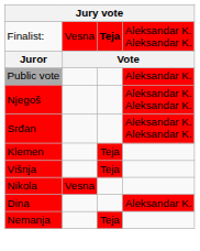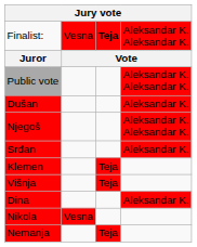Public vote | column 4: Aleksandar K. -> Aleksandar K. Aleksandar K.
+ row: Dušan | Aleksandar K.
Srđan | column 4: Aleksandar K. Aleksandar K. -> Aleksandar K.
rows swapped: Dina <-> Nikola
